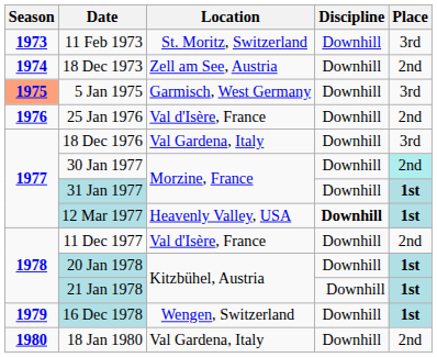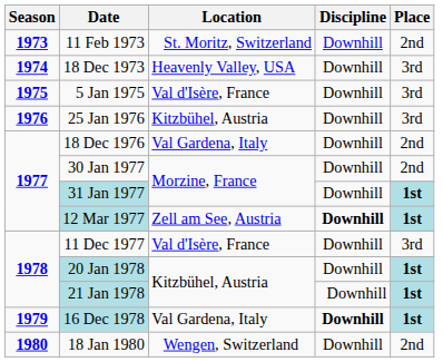11 Feb 1973 | Place: 3rd -> 2nd
18 Dec 1973 | Location: Zell am See, Austria -> Heavenly Valley, USA
18 Dec 1973 | Place: 2nd -> 3rd
5 Jan 1975 | Season: lightsalmon background -> no background
5 Jan 1975 | Location: Garmisch, West Germany -> Val d'Isère, France
25 Jan 1976 | Location: Val d'Isère, France -> Kitzbühel, Austria
25 Jan 1976 | Place: 2nd -> 3rd
18 Dec 1976 | Place: 3rd -> 2nd
30 Jan 1977 | Place: paleturquoise background -> no background
12 Mar 1977 | Location: Heavenly Valley, USA -> Zell am See, Austria
11 Dec 1977 | Place: 2nd -> 3rd
16 Dec 1978 | Location: Wengen, Switzerland -> Val Gardena, Italy
16 Dec 1978 | Discipline: normal -> bold
18 Jan 1980 | Location: Val Gardena, Italy -> Wengen, Switzerland
